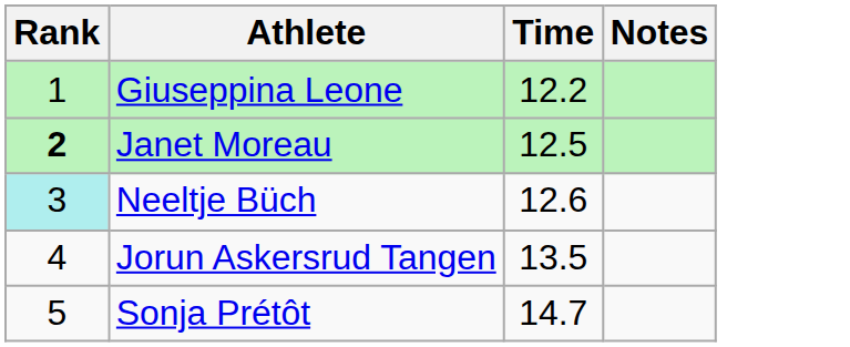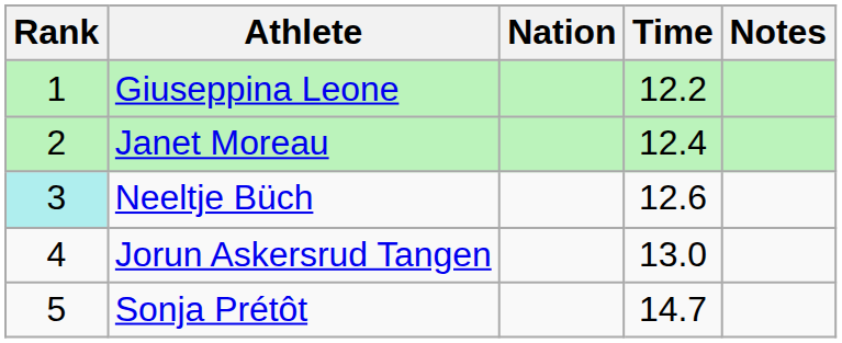+ column: Nation
Janet Moreau | Rank: bold -> normal
Janet Moreau | Time: 12.5 -> 12.4
Jorun Askersrud Tangen | Time: 13.5 -> 13.0
